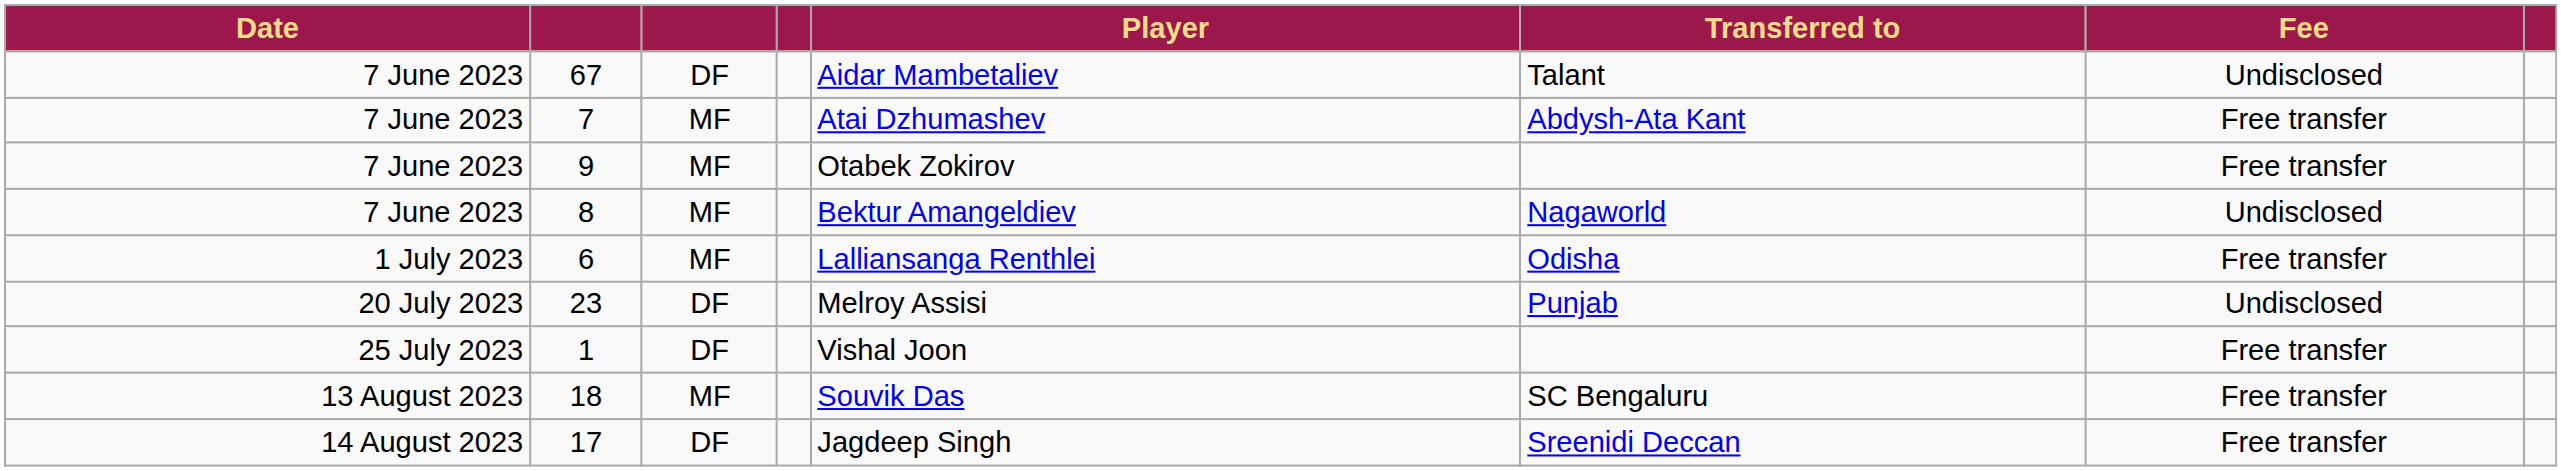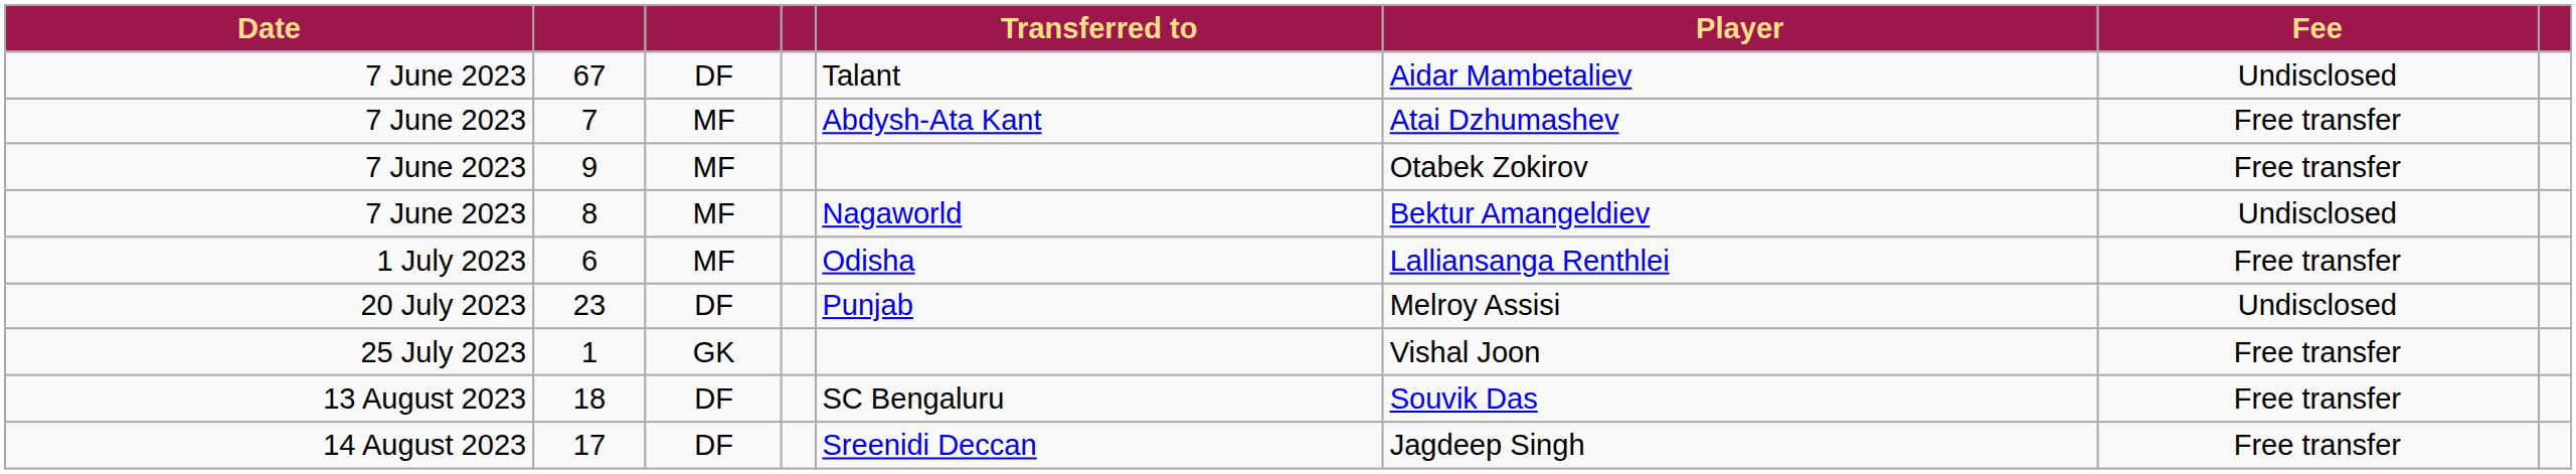columns swapped: Player <-> Transferred to
1 | column 3: DF -> GK
18 | column 3: MF -> DF
